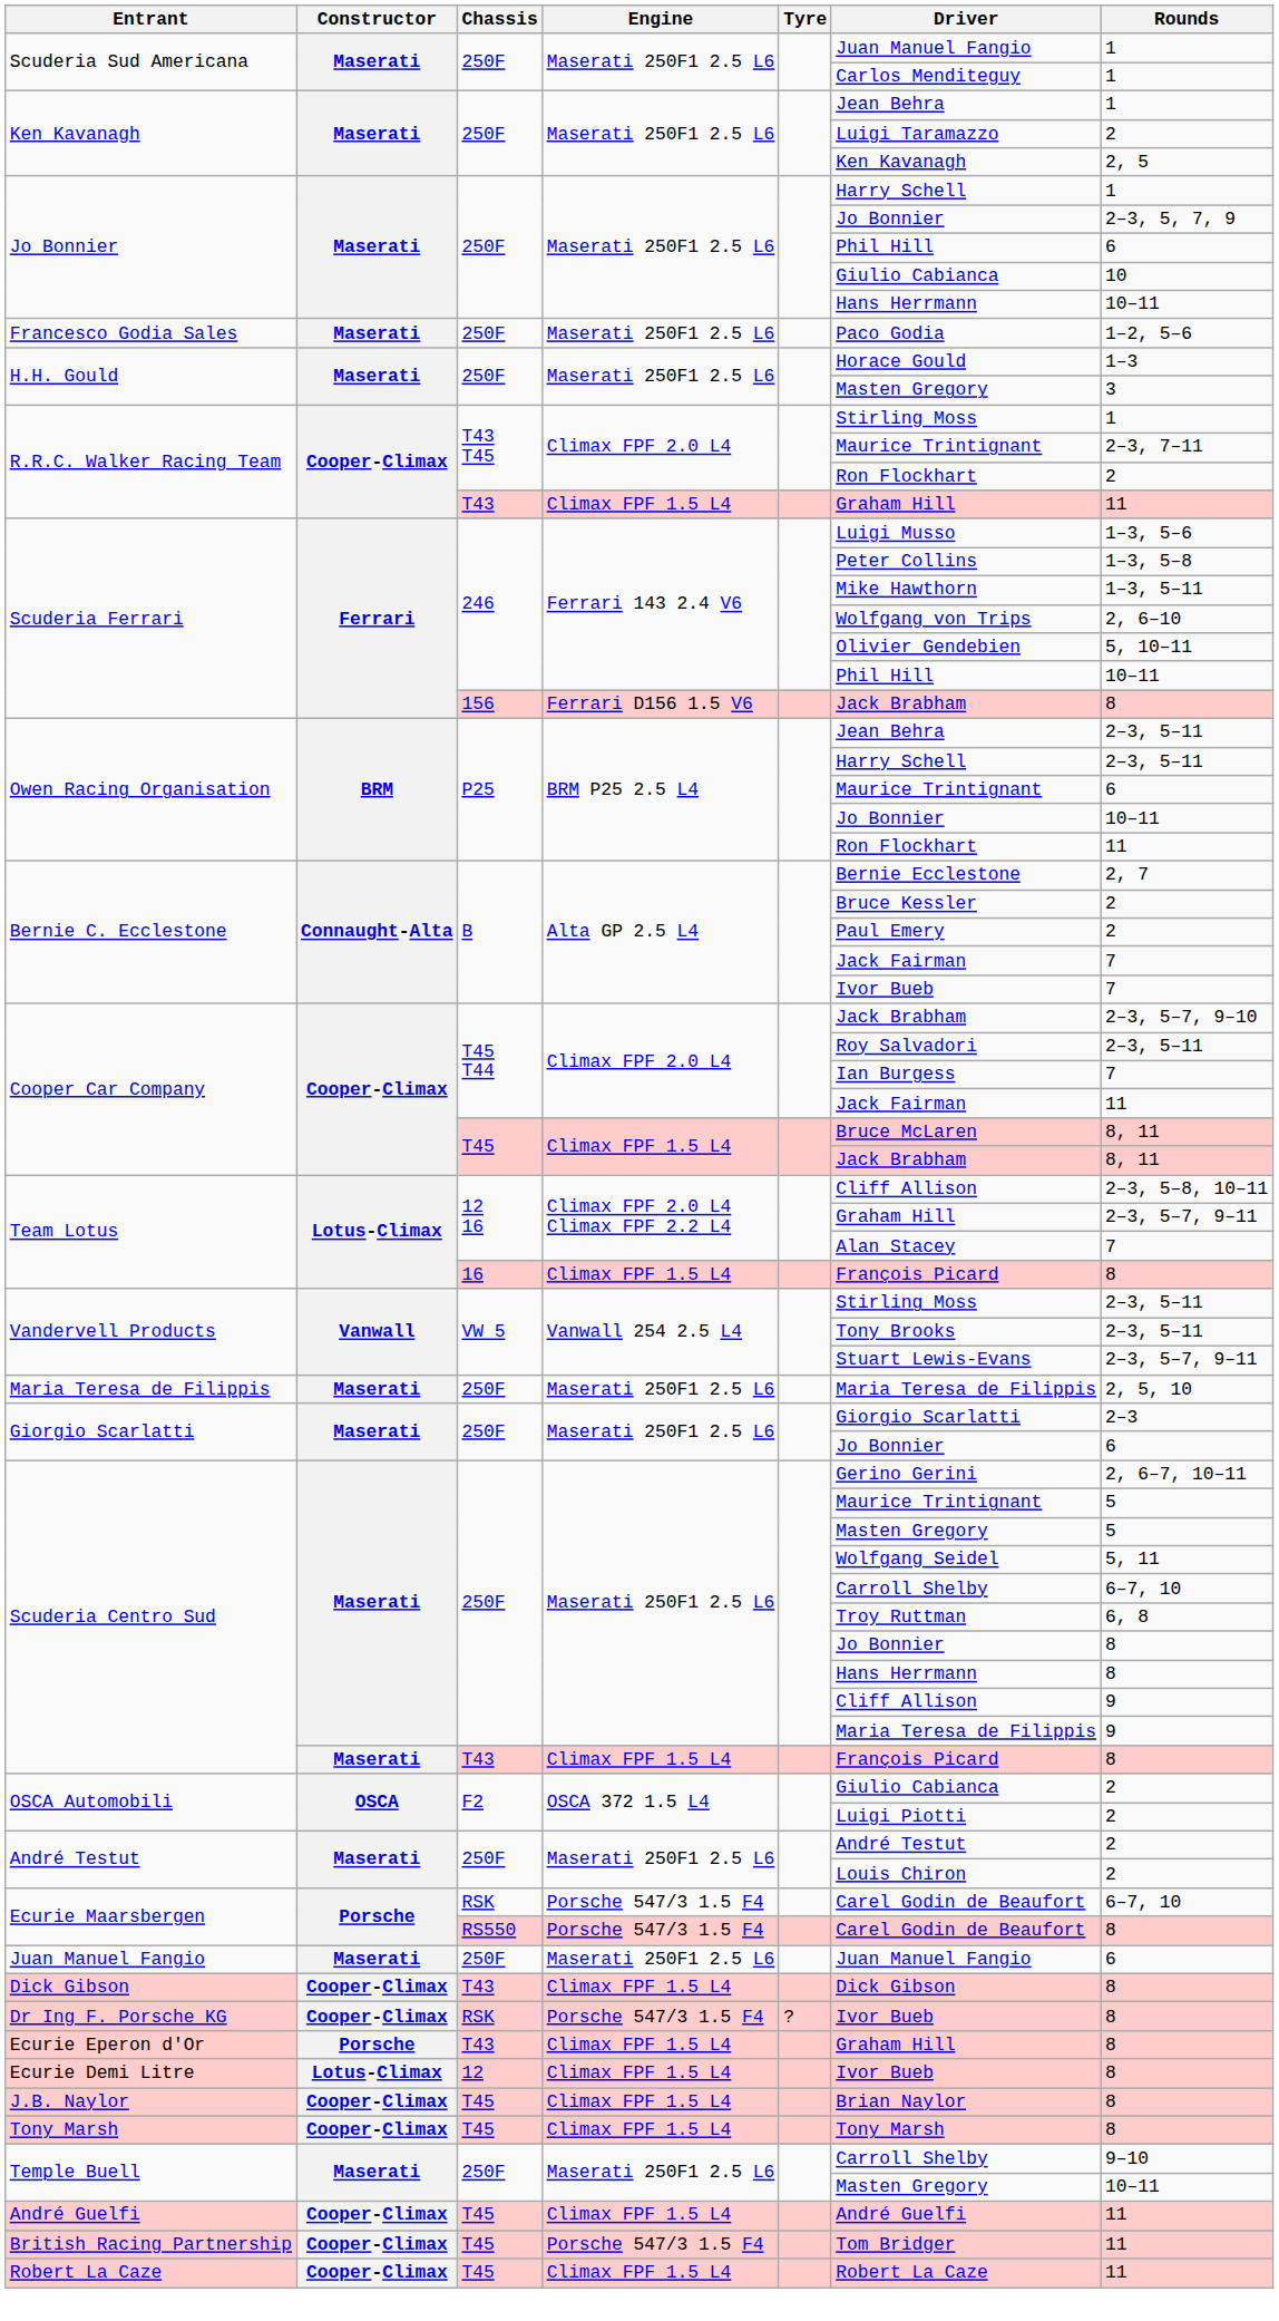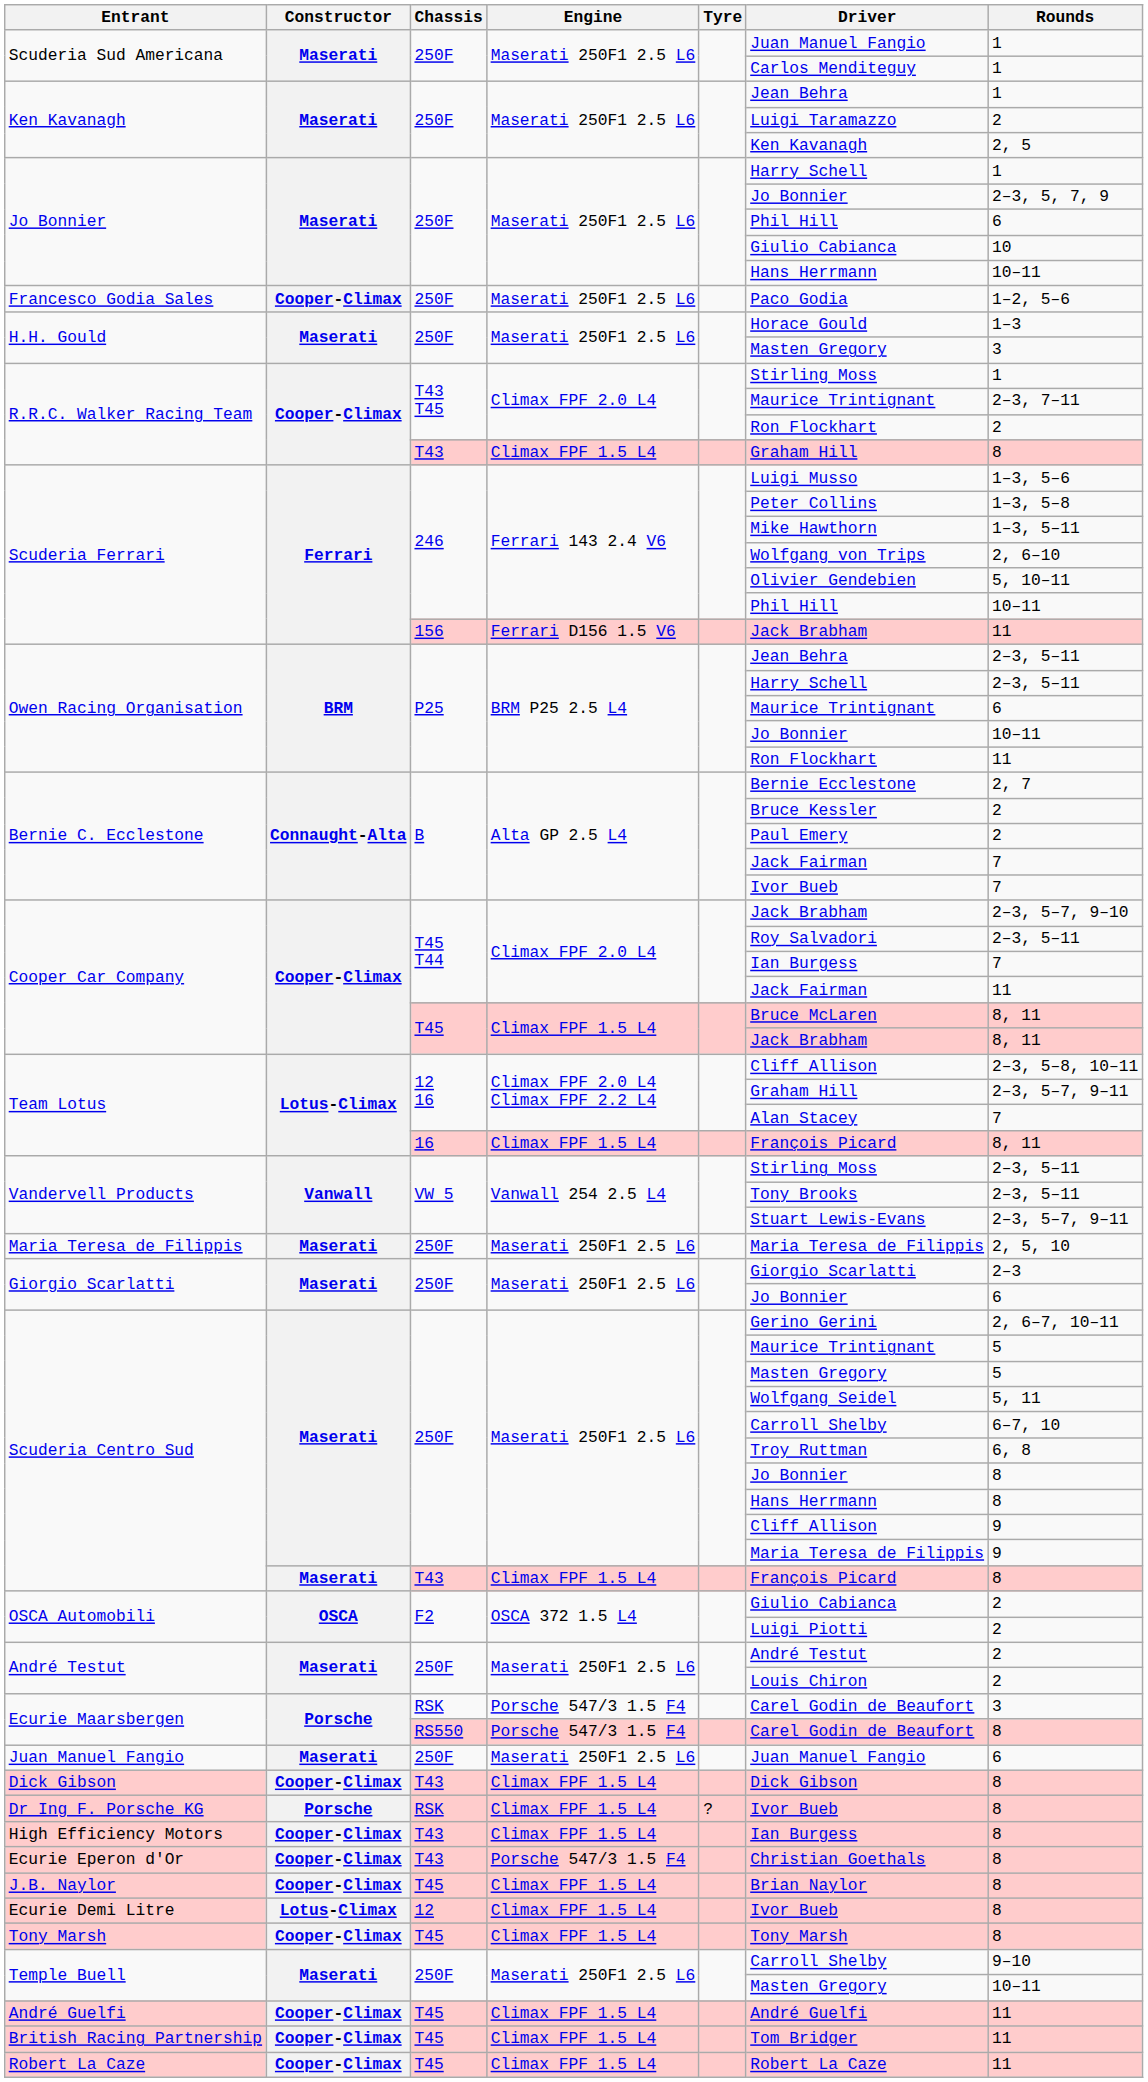Francesco Godia Sales | Constructor: Maserati -> Cooper-Climax
R.R.C. Walker Racing Team / T43 | Rounds: 11 -> 8
Scuderia Ferrari / 156 | Rounds: 8 -> 11
Team Lotus / 16 | Rounds: 8 -> 8, 11
Ecurie Maarsbergen / RSK | Rounds: 6–7, 10 -> 3
Dr Ing F. Porsche KG | Constructor: Cooper-Climax -> Porsche
Dr Ing F. Porsche KG | Engine: Porsche 547/3 1.5 F4 -> Climax FPF 1.5 L4
+ row: High Efficiency Motors | Cooper-Climax | T43 | Climax FPF 1.5 L4 | Ian Burgess | 8
Ecurie Eperon d'Or | Constructor: Porsche -> Cooper-Climax
Ecurie Eperon d'Or | Engine: Climax FPF 1.5 L4 -> Porsche 547/3 1.5 F4
Ecurie Eperon d'Or | Driver: Graham Hill -> Christian Goethals
rows swapped: Ecurie Demi Litre <-> J.B. Naylor
British Racing Partnership | Engine: Porsche 547/3 1.5 F4 -> Climax FPF 1.5 L4
